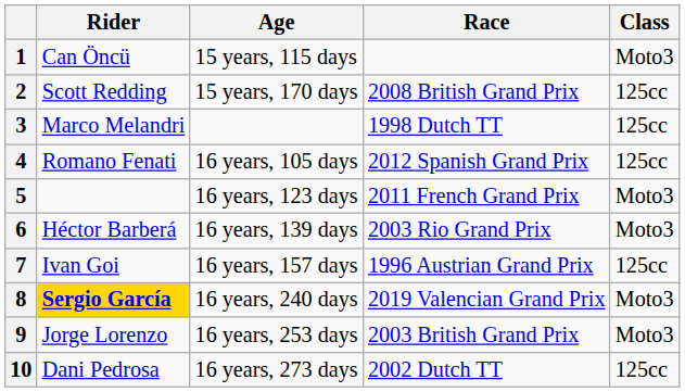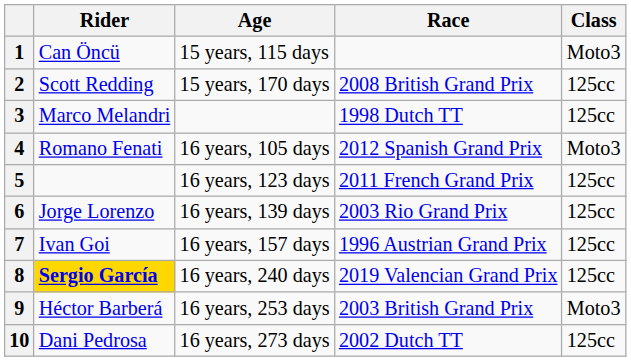4 | Class: 125cc -> Moto3
5 | Class: Moto3 -> 125cc
6 | Rider: Héctor Barberá -> Jorge Lorenzo
6 | Class: Moto3 -> 125cc
8 | Class: Moto3 -> 125cc
9 | Rider: Jorge Lorenzo -> Héctor Barberá
